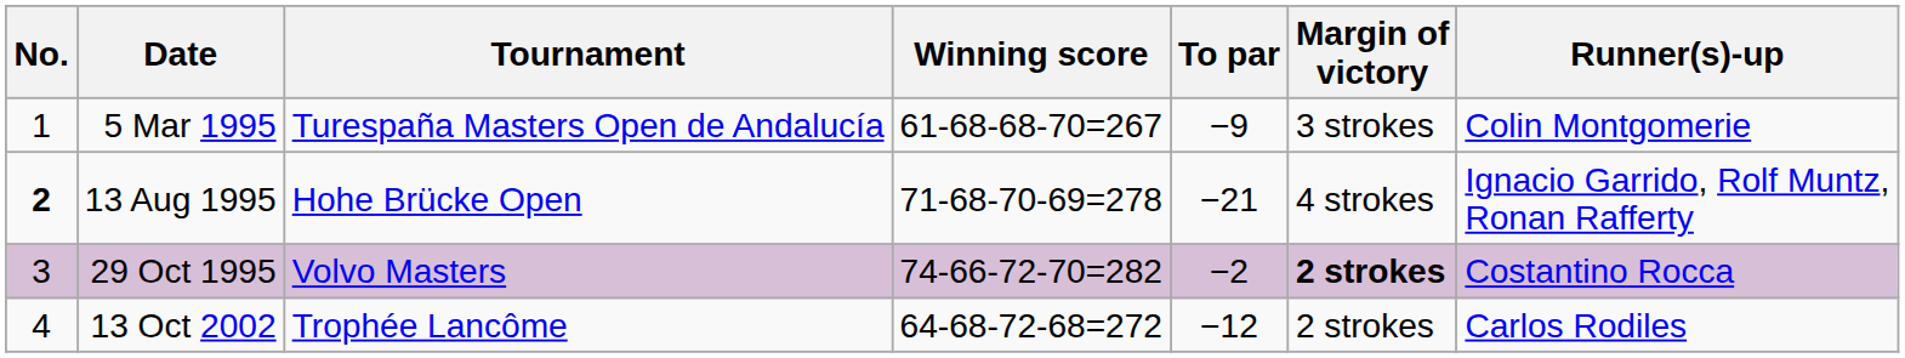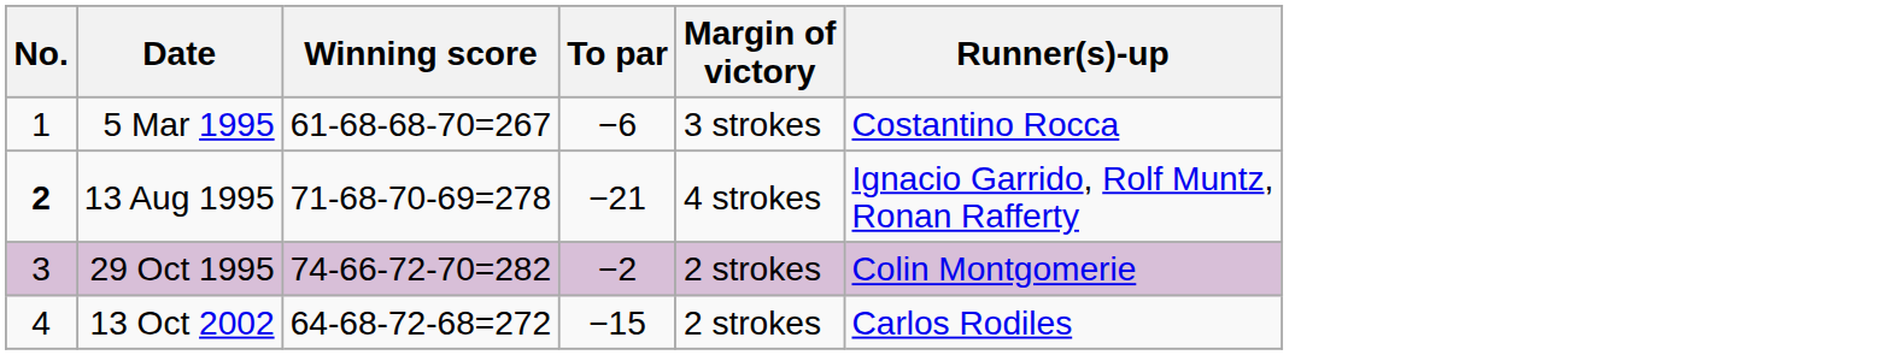- column: Tournament | Turespaña Masters Open de Andalucía | Hohe Brücke Open | Volvo Masters | Trophée Lancôme
5 Mar 1995 | To par: −9 -> −6
5 Mar 1995 | Runner(s)-up: Colin Montgomerie -> Costantino Rocca
29 Oct 1995 | Margin of victory: bold -> normal
29 Oct 1995 | Runner(s)-up: Costantino Rocca -> Colin Montgomerie
13 Oct 2002 | To par: −12 -> −15
